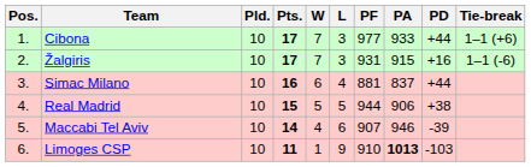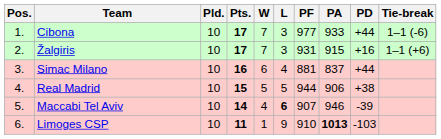Cibona | Tie-break: 1–1 (+6) -> 1–1 (-6)
Žalgiris | Tie-break: 1–1 (-6) -> 1–1 (+6)
Maccabi Tel Aviv | L: normal -> bold
